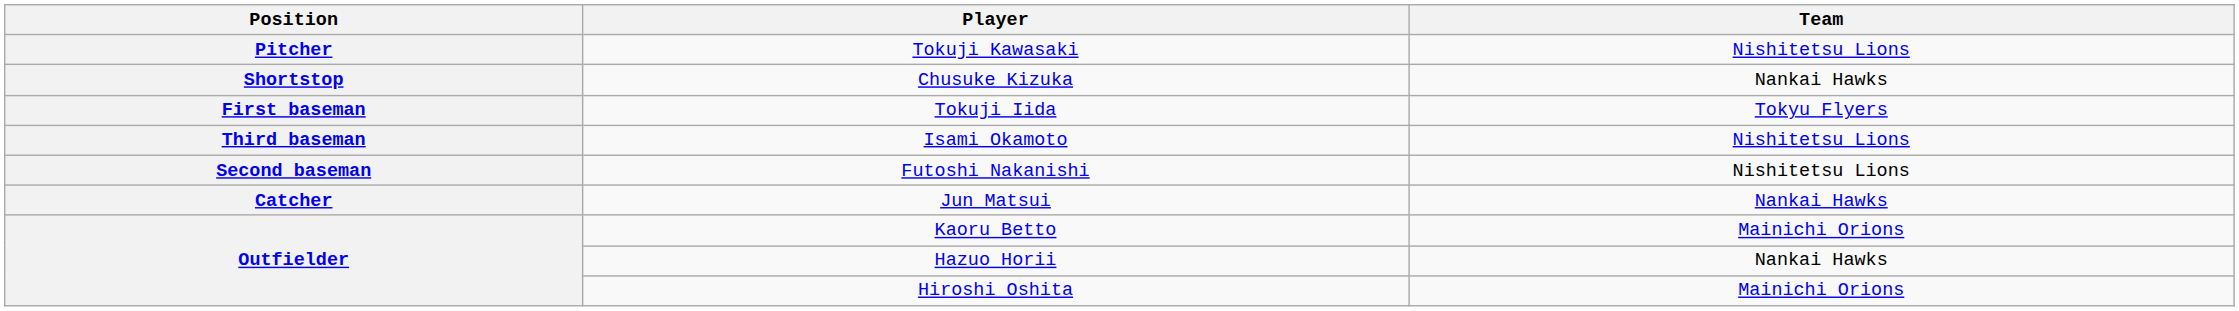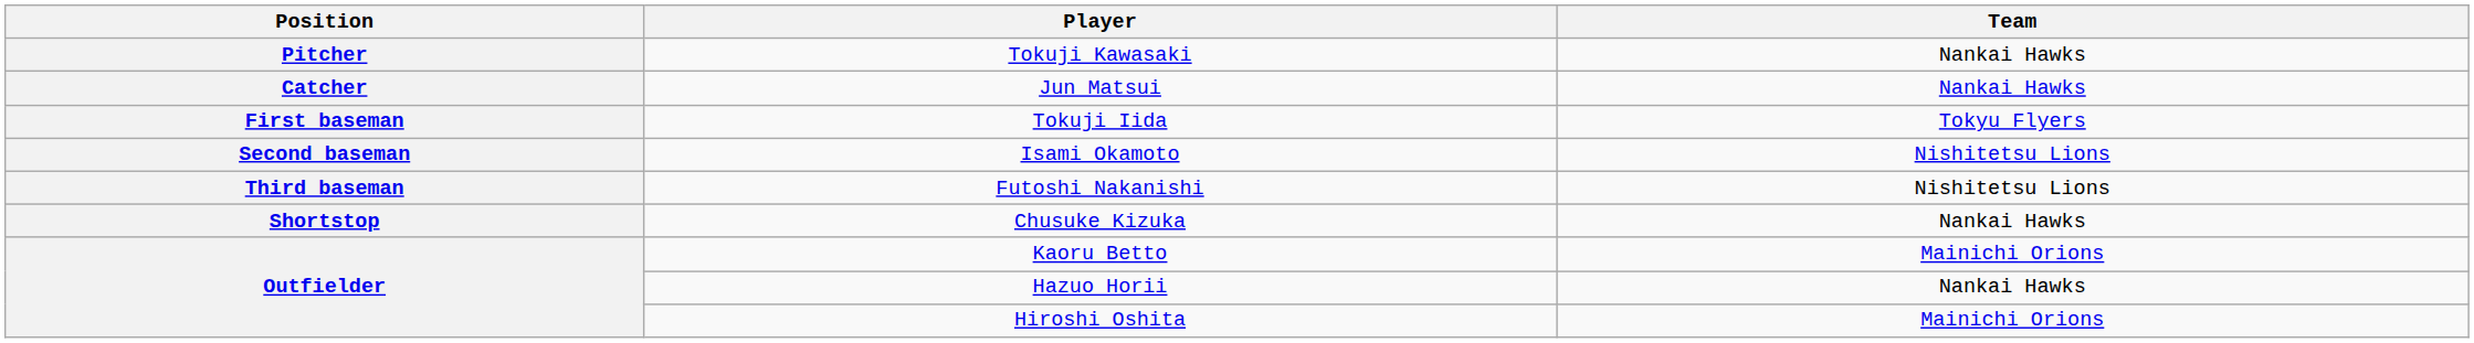Tokuji Kawasaki | Team: Nishitetsu Lions -> Nankai Hawks
rows swapped: Jun Matsui <-> Chusuke Kizuka
Isami Okamoto | Position: Third baseman -> Second baseman
Futoshi Nakanishi | Position: Second baseman -> Third baseman
